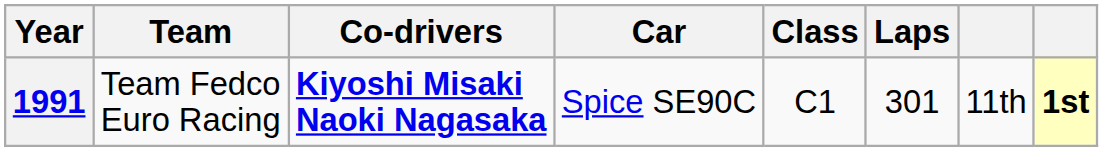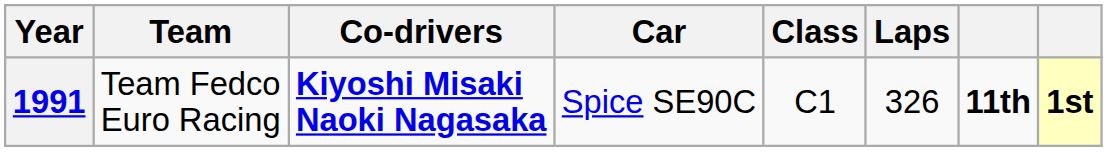1991 | Laps: 301 -> 326
1991 | column 7: normal -> bold
